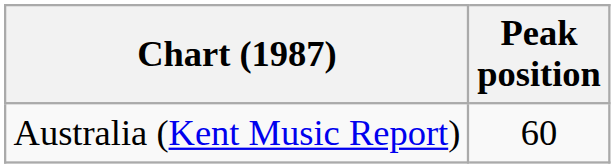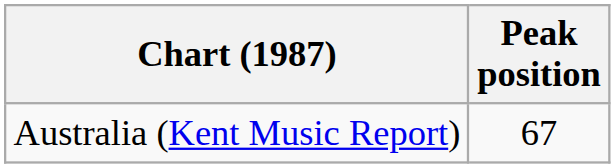Australia (Kent Music Report) | Peak position: 60 -> 67
